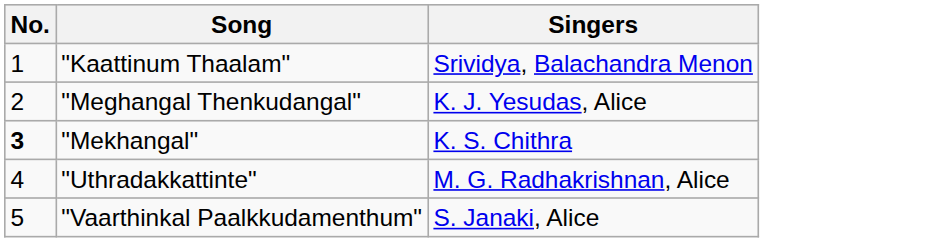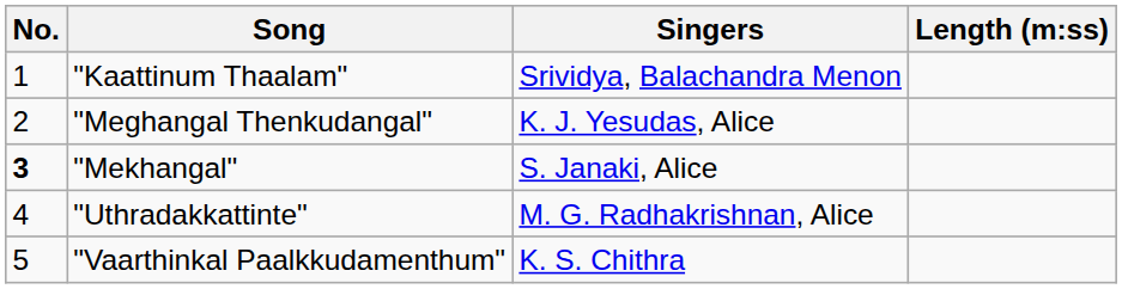+ column: Length (m:ss)
"Mekhangal" | Singers: K. S. Chithra -> S. Janaki, Alice
"Vaarthinkal Paalkkudamenthum" | Singers: S. Janaki, Alice -> K. S. Chithra
